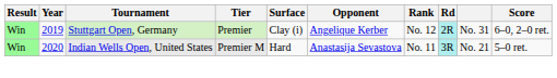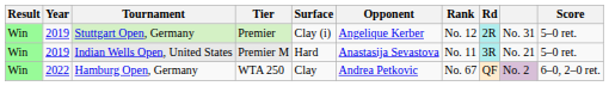Stuttgart Open, Germany | Score: 6–0, 2–0 ret. -> 5–0 ret.
Indian Wells Open, United States | Year: 2020 -> 2019
+ row: Win | 2022 | Hamburg Open, Germany | WTA 250 | Clay | Andrea Petkovic | No. 67 | QF | No. 2 | 6–0, 2–0 ret.
